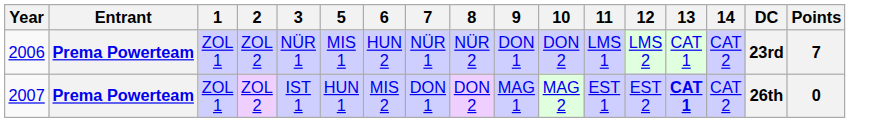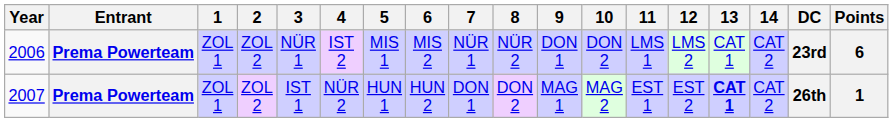+ column: 4 | IST 2 | NÜR 2
2006 | 6: HUN 2 -> MIS 2
2006 | Points: 7 -> 6
2007 | 6: MIS 2 -> HUN 2
2007 | Points: 0 -> 1
